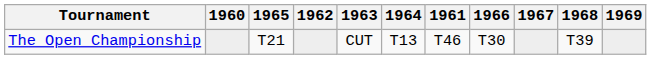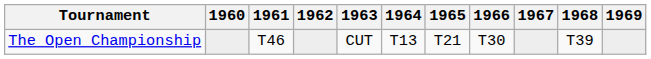columns swapped: 1961 <-> 1965
